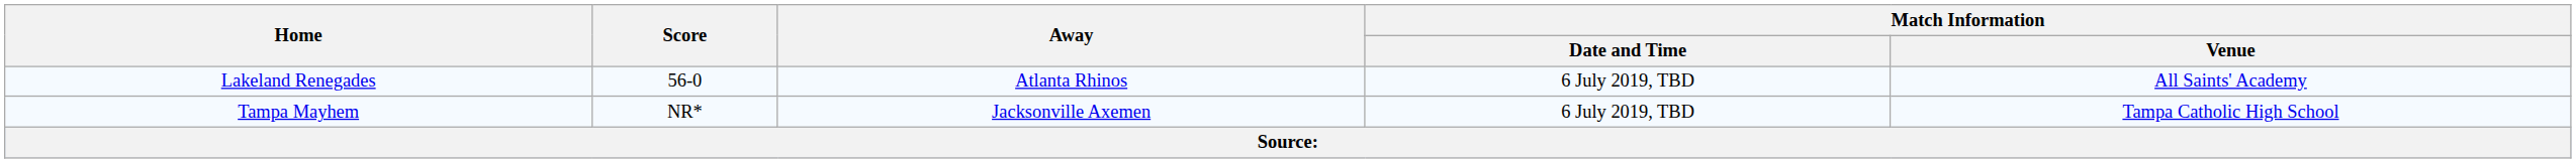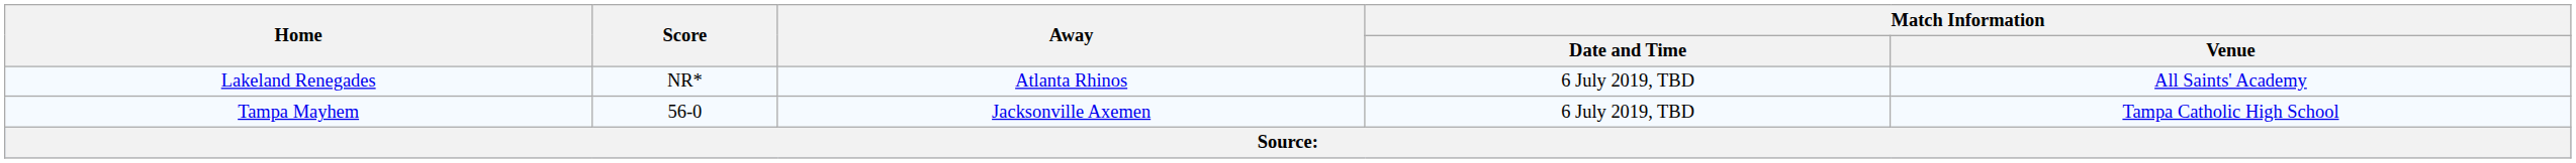Lakeland Renegades | Score: 56-0 -> NR*
Tampa Mayhem | Score: NR* -> 56-0
